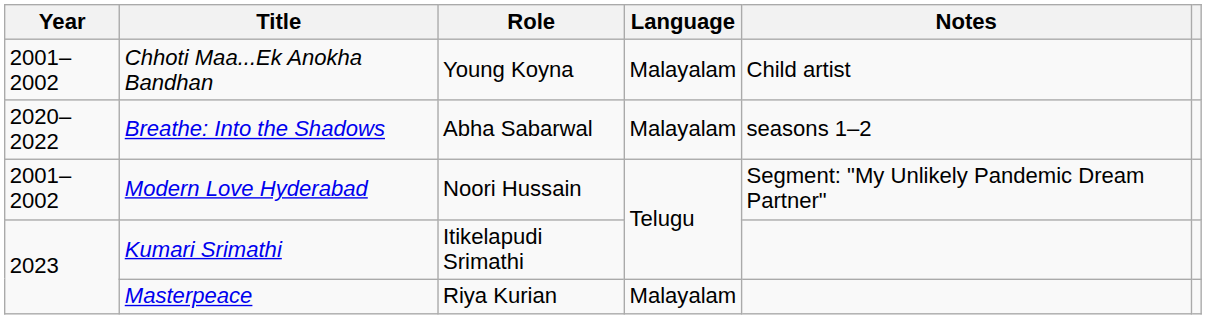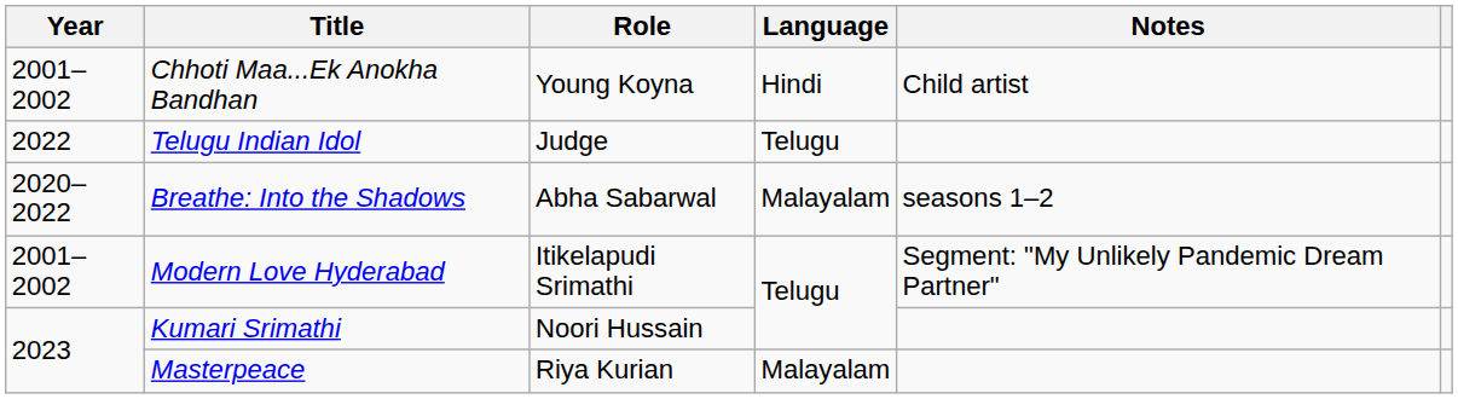Chhoti Maa...Ek Anokha Bandhan | Language: Malayalam -> Hindi
+ row: 2022 | Telugu Indian Idol | Judge | Telugu
Modern Love Hyderabad | Role: Noori Hussain -> Itikelapudi Srimathi
Kumari Srimathi | Role: Itikelapudi Srimathi -> Noori Hussain
